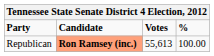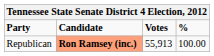Republican | Votes: 55,613 -> 55,913
